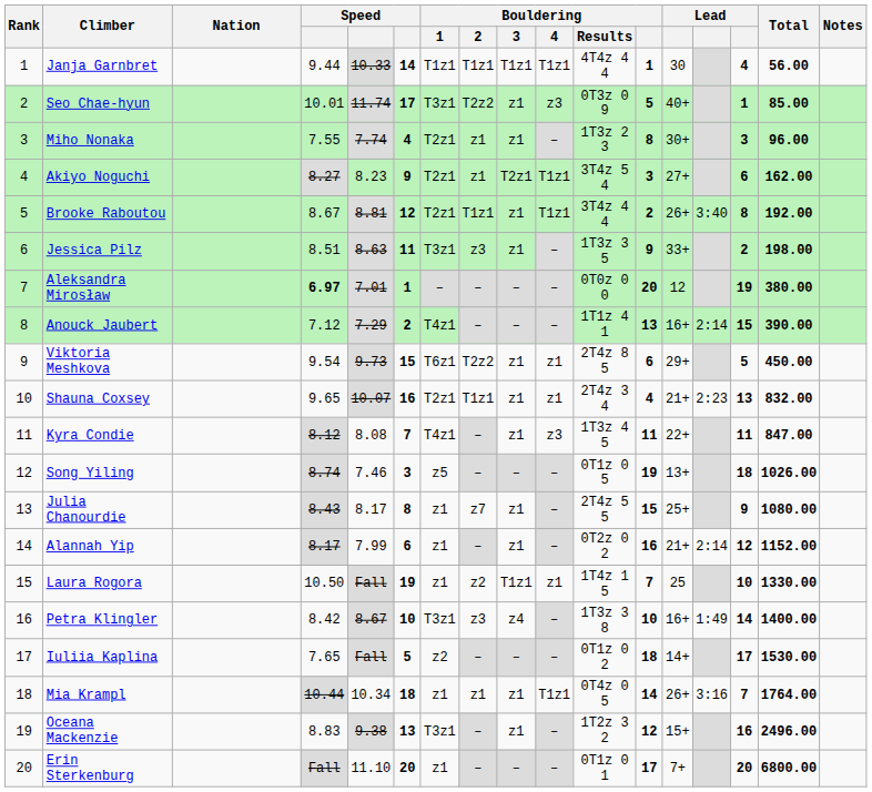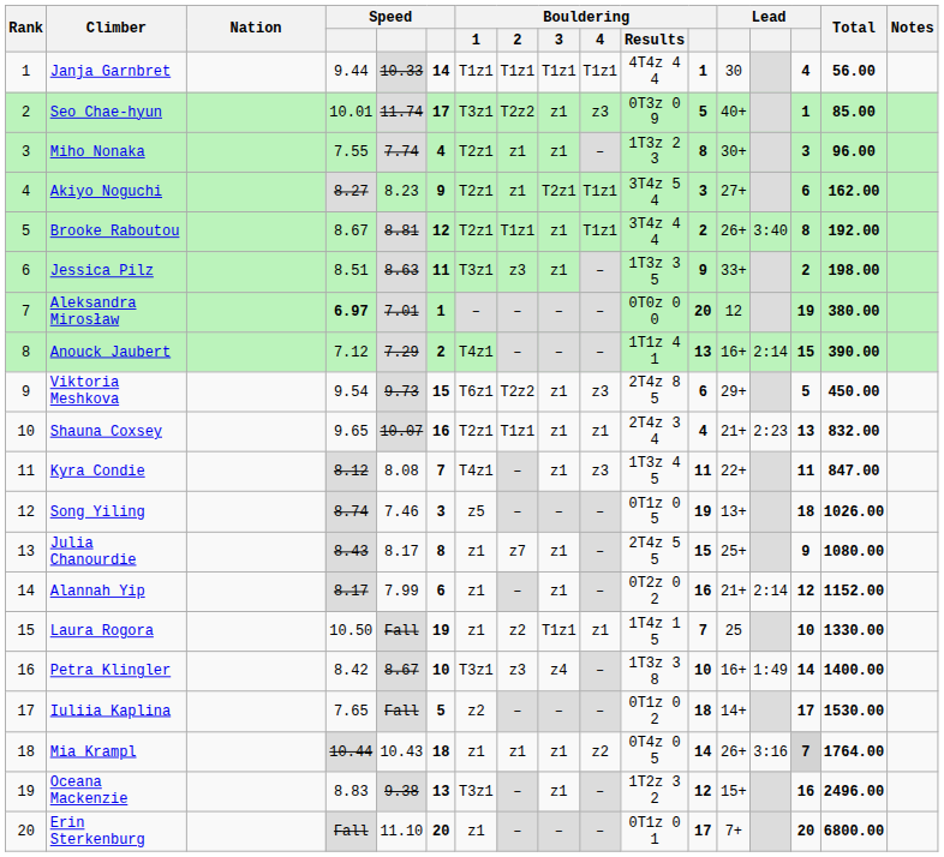Viktoria Meshkova | Bouldering / 4: z1 -> z3
Mia Krampl | column 5: 10.34 -> 10.43
Mia Krampl | Bouldering / 4: T1z1 -> z2
Mia Krampl | column 15: no background -> lightgrey background
